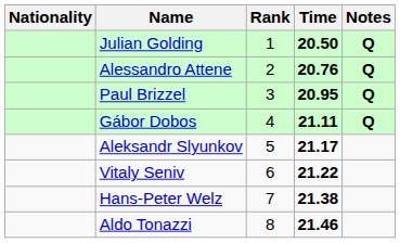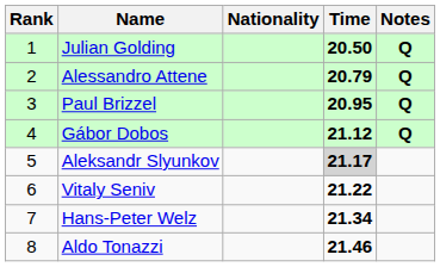columns swapped: Rank <-> Nationality
Alessandro Attene | Time: 20.76 -> 20.79
Gábor Dobos | Time: 21.11 -> 21.12
Aleksandr Slyunkov | Time: no background -> lightgrey background
Hans-Peter Welz | Time: 21.38 -> 21.34
